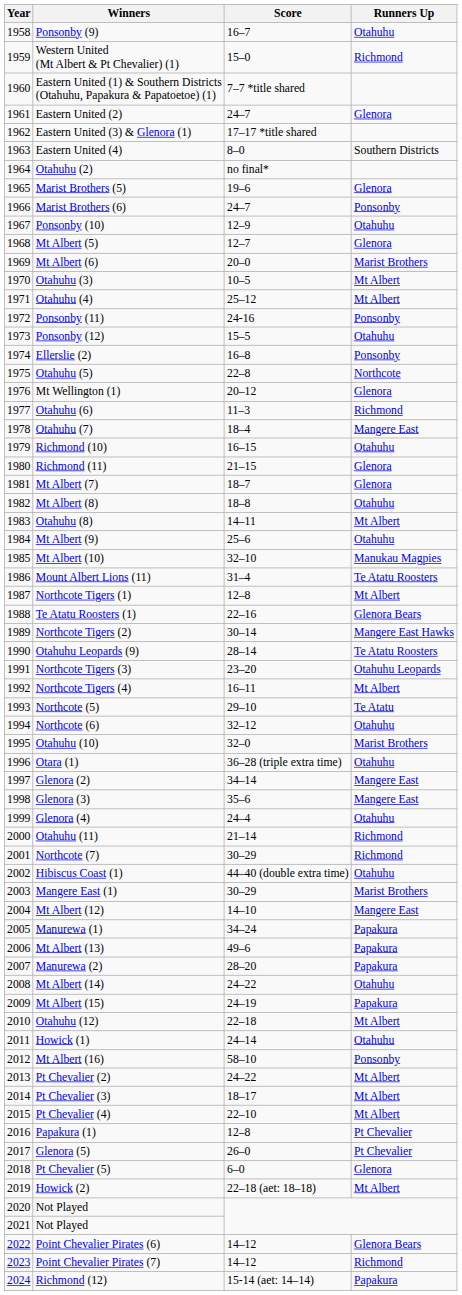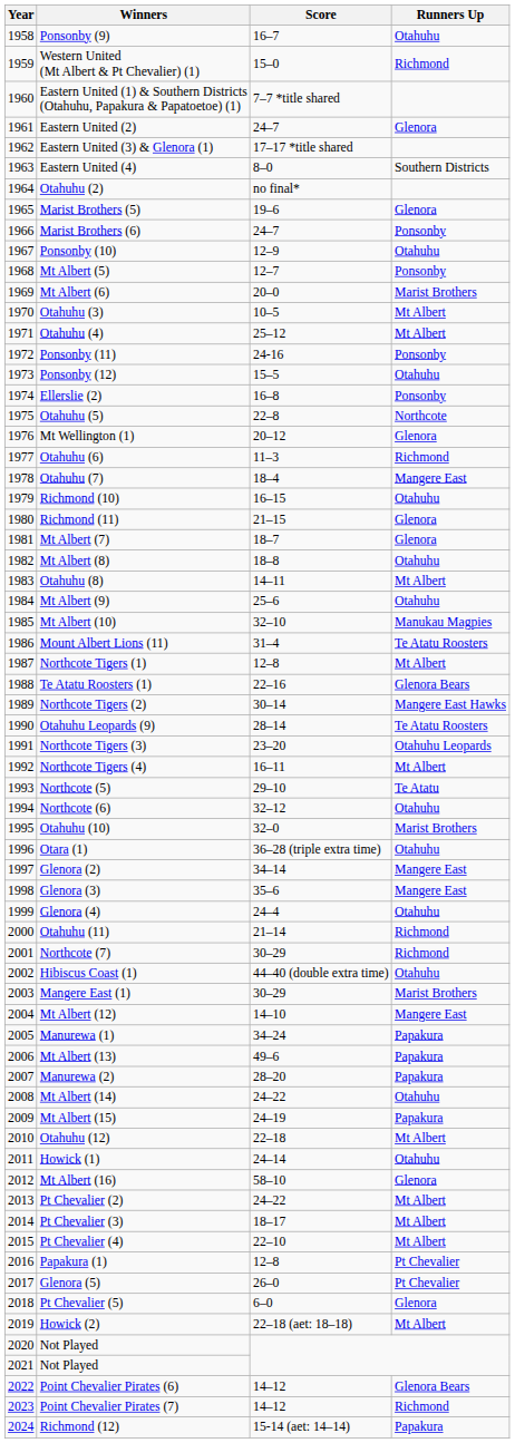Mt Albert (5) | Runners Up: Glenora -> Ponsonby
Mt Albert (16) | Runners Up: Ponsonby -> Glenora
